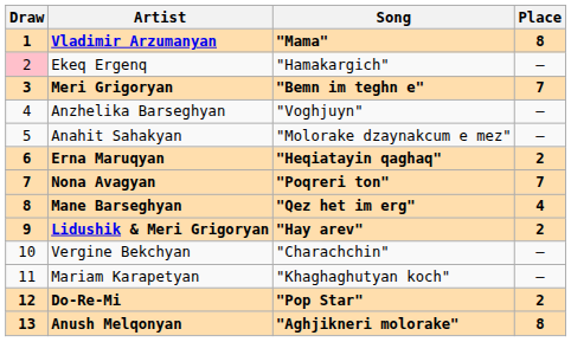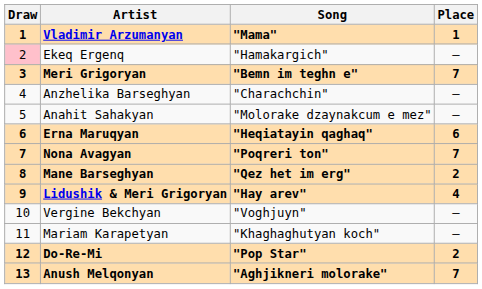Vladimir Arzumanyan | Place: 8 -> 1
Anzhelika Barseghyan | Song: "Voghjuyn" -> "Charachchin"
Erna Maruqyan | Place: 2 -> 6
Mane Barseghyan | Place: 4 -> 2
Lidushik & Meri Grigoryan | Place: 2 -> 4
Vergine Bekchyan | Song: "Charachchin" -> "Voghjuyn"
Anush Melqonyan | Place: 8 -> 7
